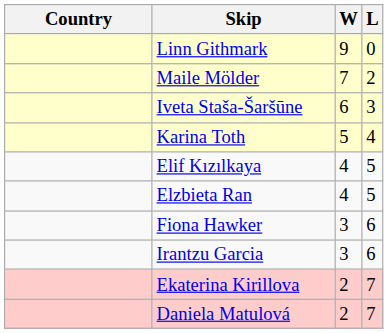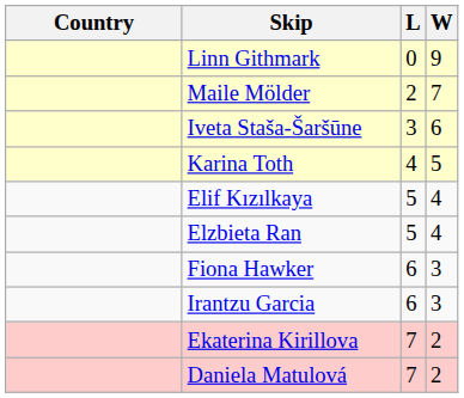columns swapped: W <-> L
